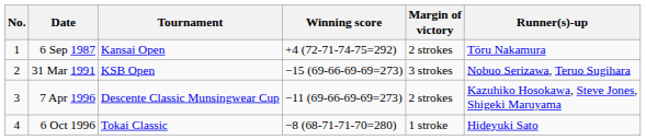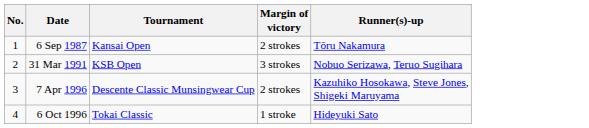- column: Winning score | +4 (72-71-74-75=292) | −15 (69-66-69-69=273) | −11 (69-66-69-69=273) | −8 (68-71-71-70=280)
